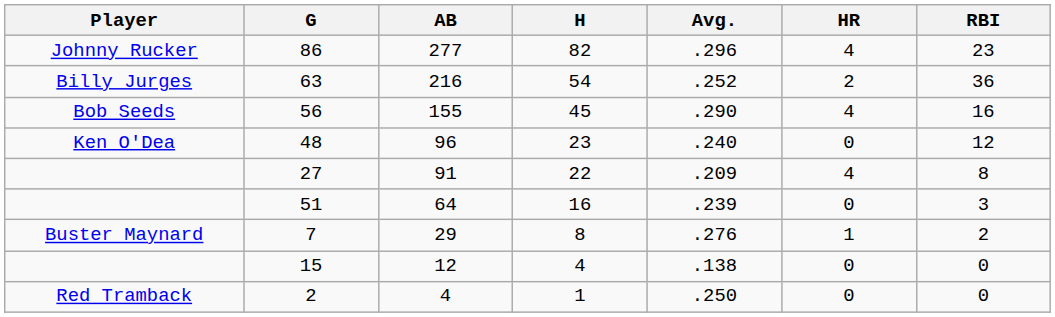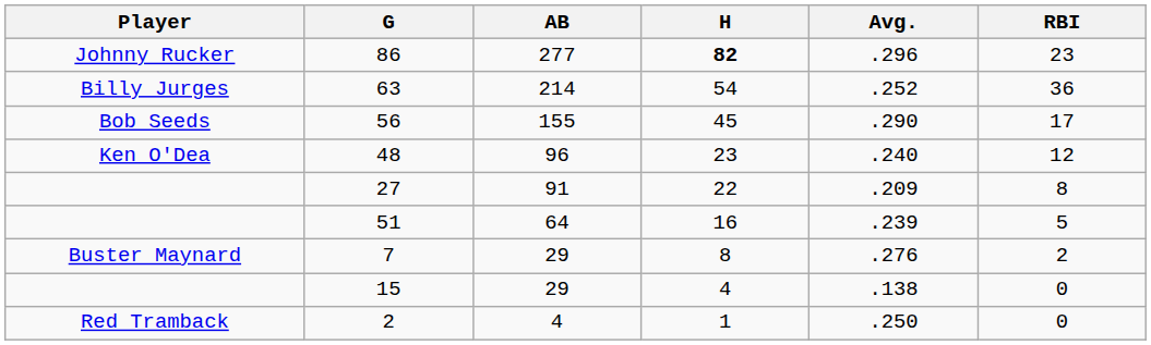- column: HR | 4 | 2 | 4 | 0 | 4 | 0 | 1 | 0 | 0
86 | H: normal -> bold
63 | AB: 216 -> 214
56 | RBI: 16 -> 17
51 | RBI: 3 -> 5
15 | AB: 12 -> 29
